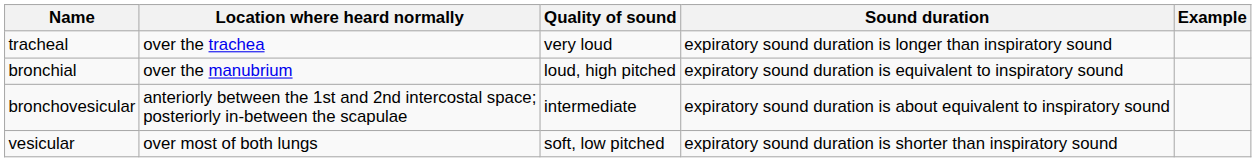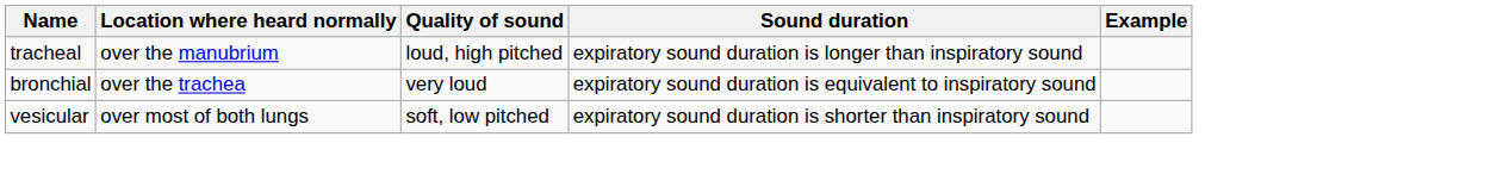tracheal | Location where heard normally: over the trachea -> over the manubrium
tracheal | Quality of sound: very loud -> loud, high pitched
bronchial | Location where heard normally: over the manubrium -> over the trachea
bronchial | Quality of sound: loud, high pitched -> very loud
- row: bronchovesicular | anteriorly between the 1st and 2nd intercostal space; posteriorly in-between the scapulae | intermediate | expiratory sound duration is about equivalent to inspiratory sound
